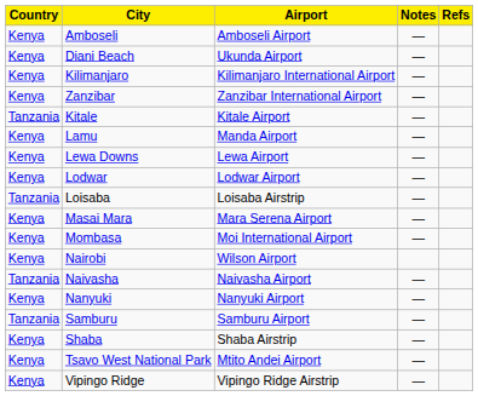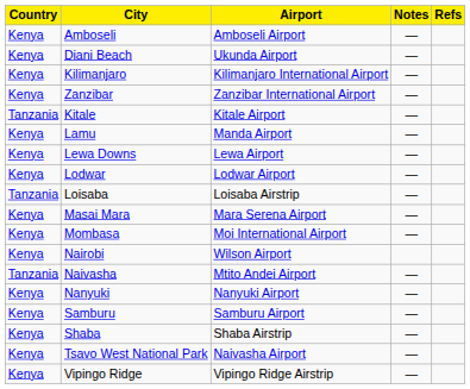Naivasha | Airport: Naivasha Airport -> Mtito Andei Airport
Samburu | Country: Tanzania -> Kenya
Tsavo West National Park | Airport: Mtito Andei Airport -> Naivasha Airport
